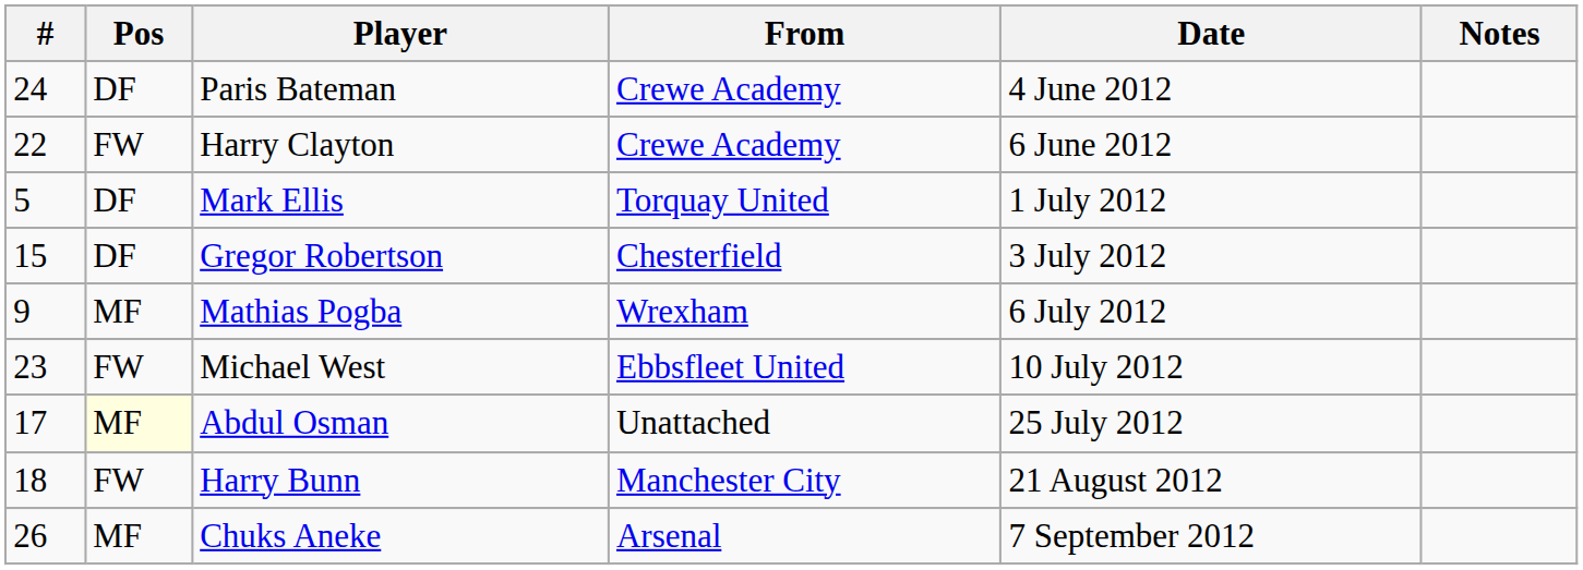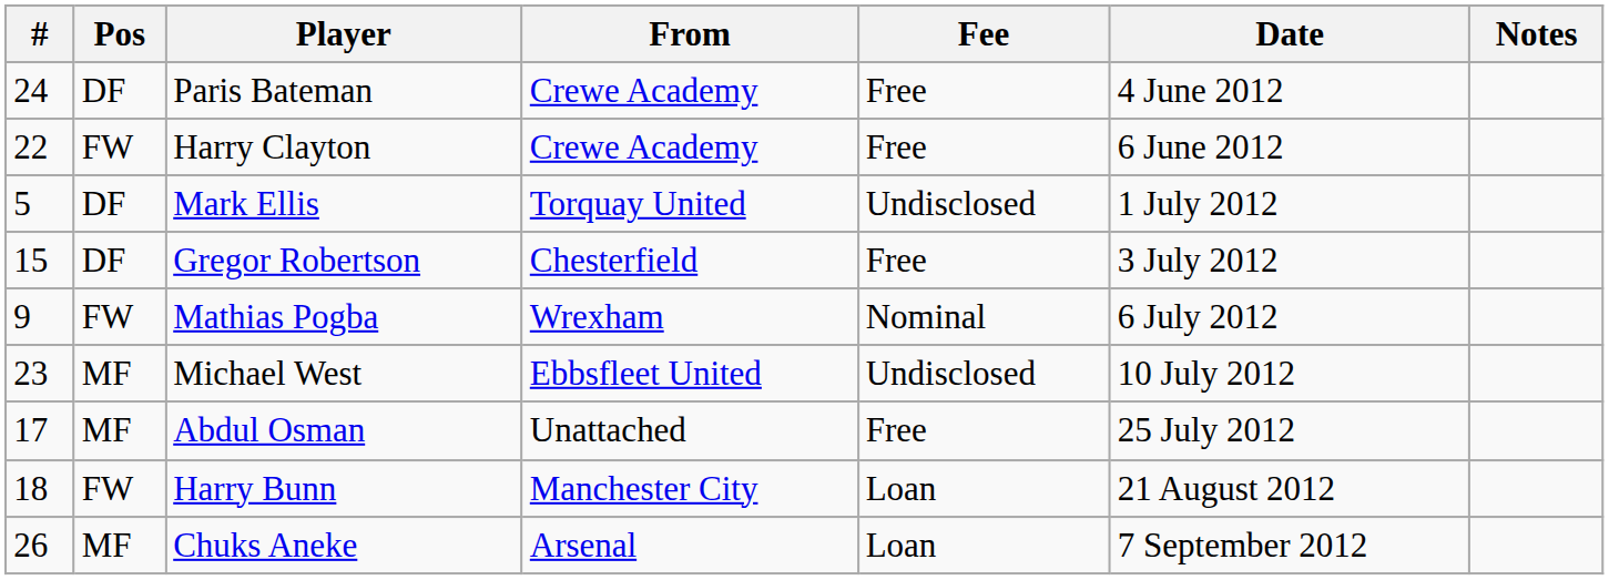+ column: Fee | Free | Free | Undisclosed | Free | Nominal | Undisclosed | Free | Loan | Loan
Mathias Pogba | Pos: MF -> FW
Michael West | Pos: FW -> MF
Abdul Osman | Pos: lightyellow background -> no background
